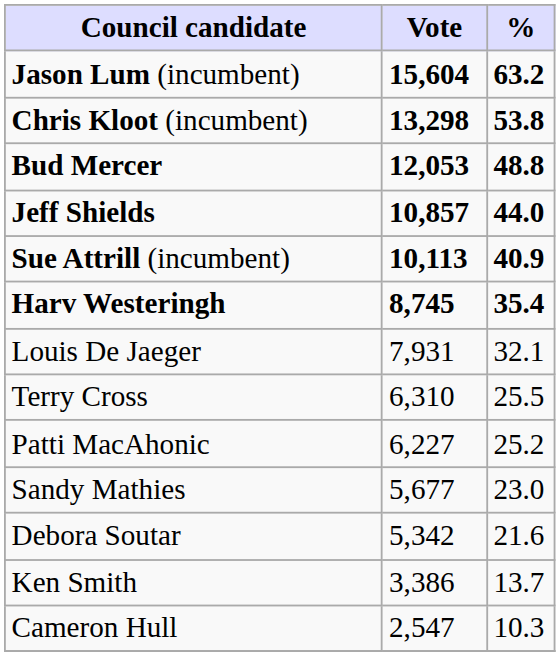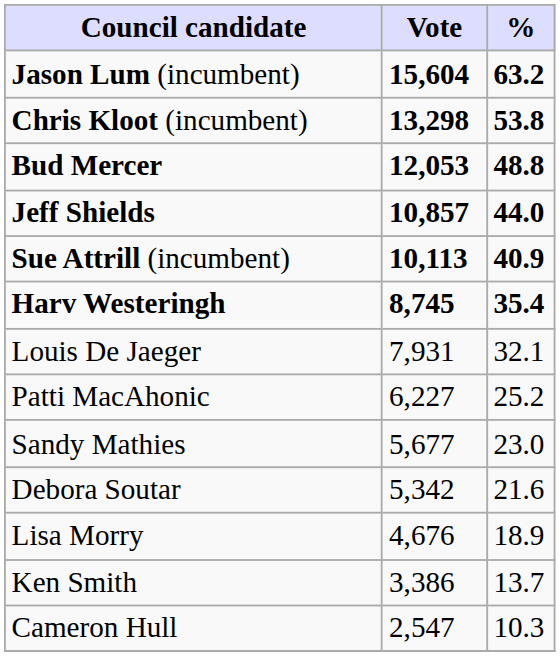- row: Terry Cross | 6,310 | 25.5
+ row: Lisa Morry | 4,676 | 18.9
